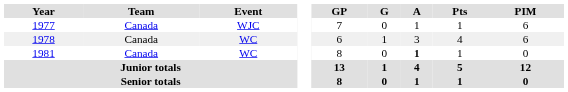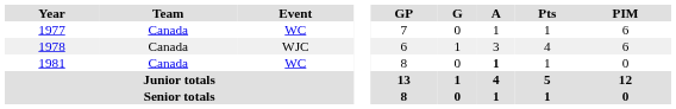1977 | Event: WJC -> WC
1978 | Event: WC -> WJC
